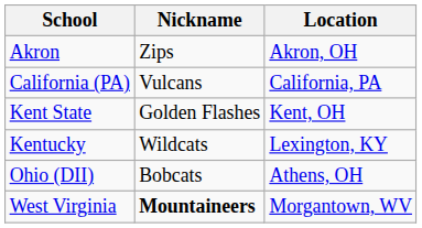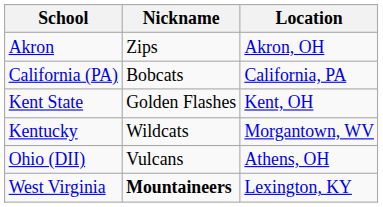California (PA) | Nickname: Vulcans -> Bobcats
Kentucky | Location: Lexington, KY -> Morgantown, WV
Ohio (DII) | Nickname: Bobcats -> Vulcans
West Virginia | Location: Morgantown, WV -> Lexington, KY
